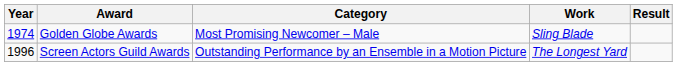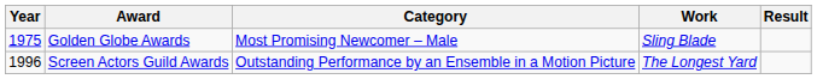Golden Globe Awards | Year: 1974 -> 1975
